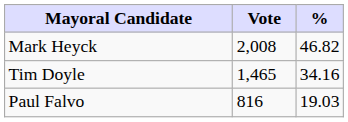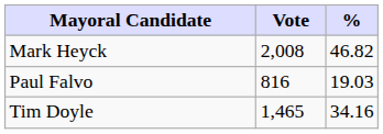rows swapped: Tim Doyle <-> Paul Falvo
